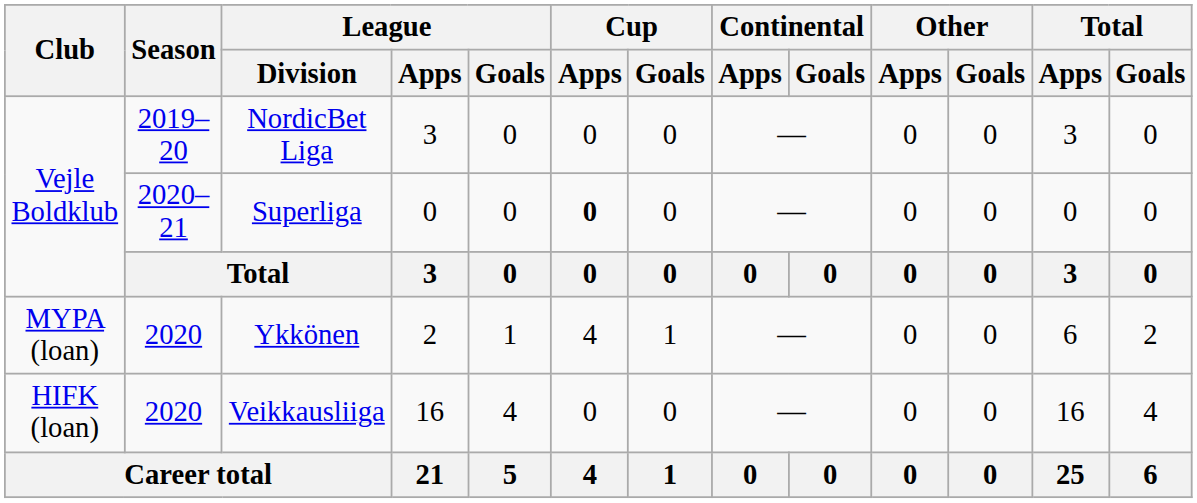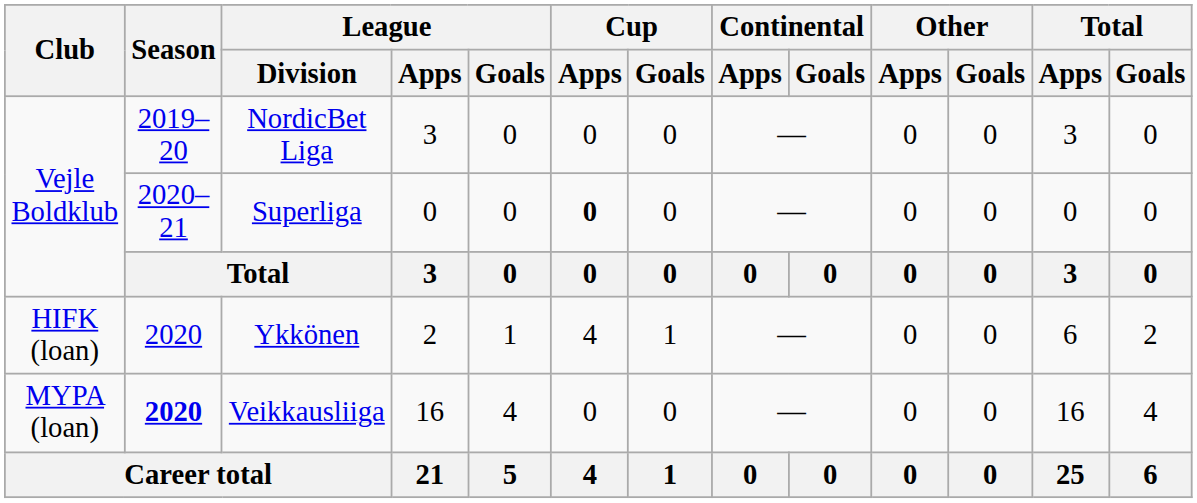Ykkönen | Club: MYPA (loan) -> HIFK (loan)
Veikkausliiga | Club: HIFK (loan) -> MYPA (loan)
Veikkausliiga | Season: normal -> bold
